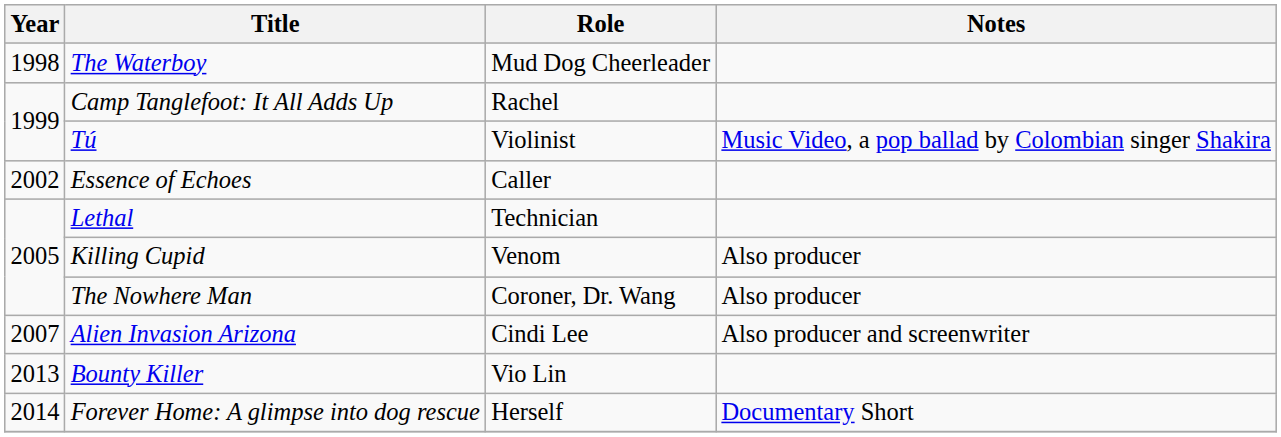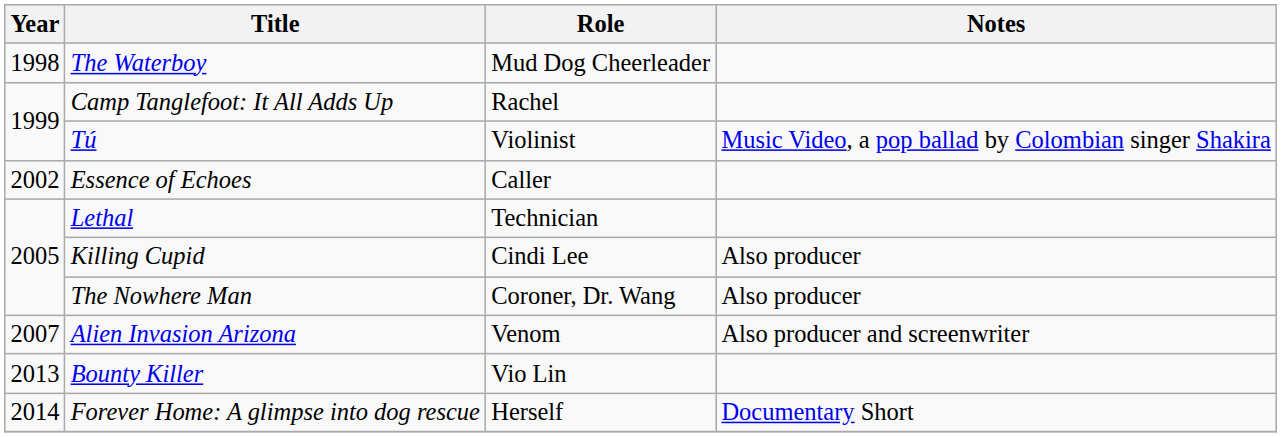Killing Cupid | Role: Venom -> Cindi Lee
Alien Invasion Arizona | Role: Cindi Lee -> Venom
